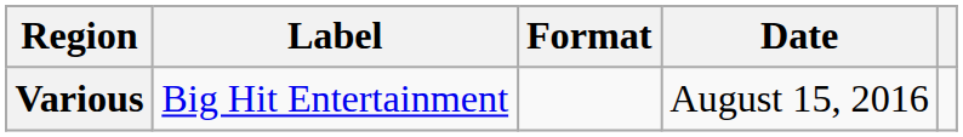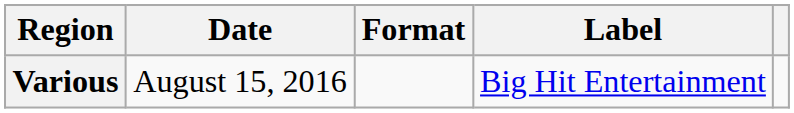columns swapped: Date <-> Label
